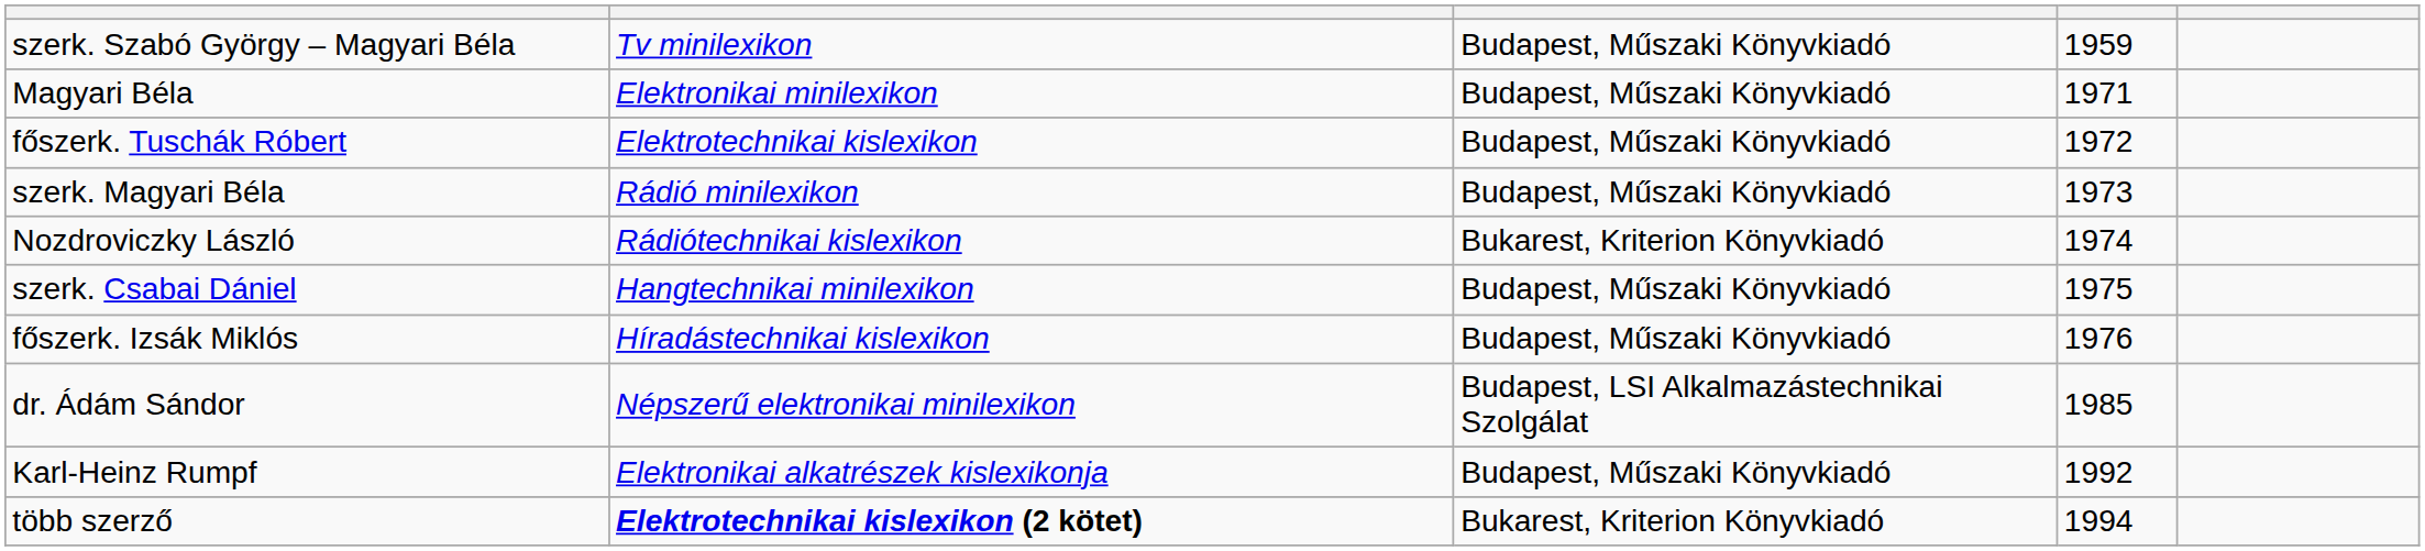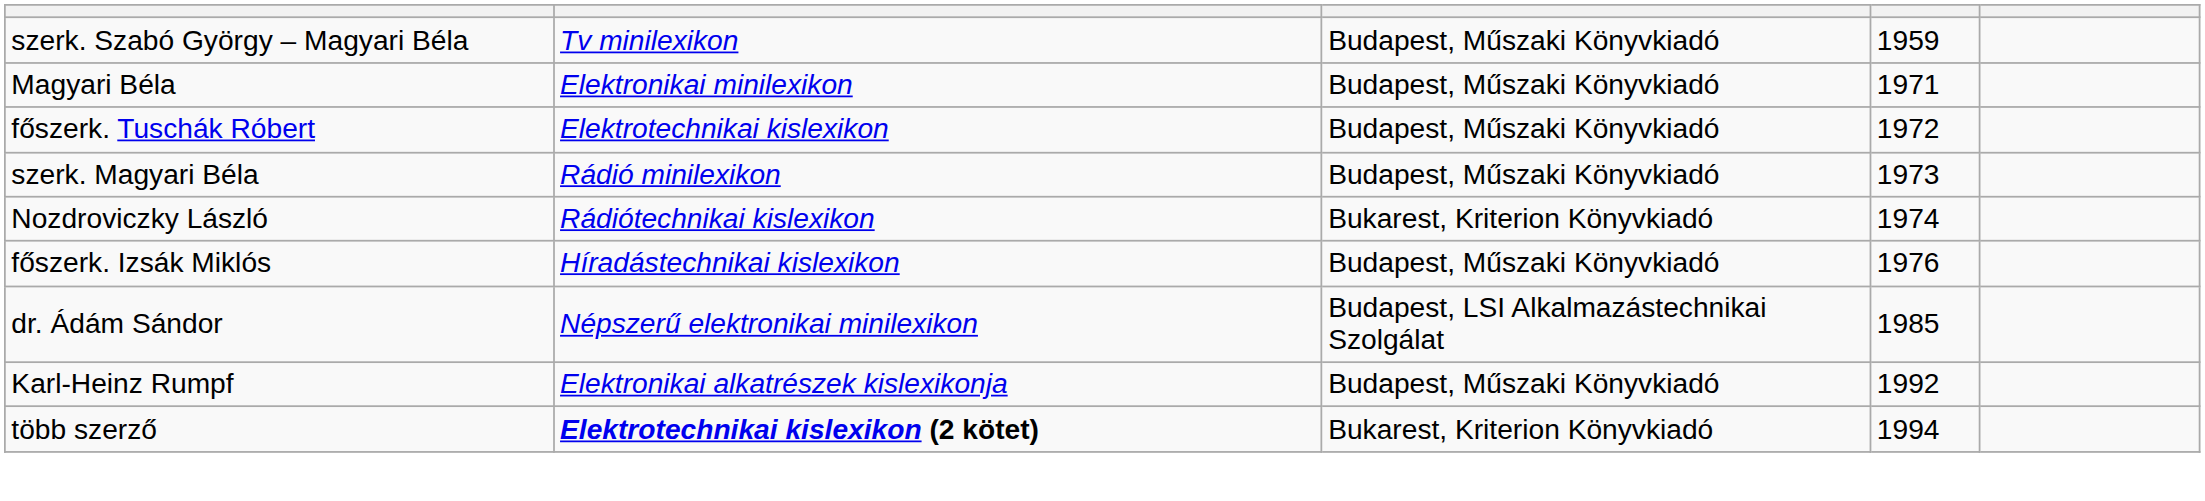- row: szerk. Csabai Dániel | Hangtechnikai minilexikon | Budapest, Műszaki Könyvkiadó | 1975
